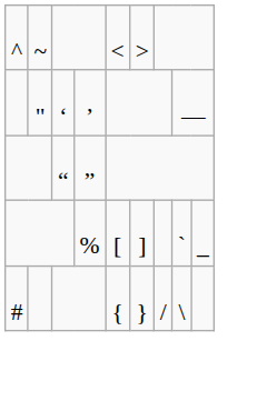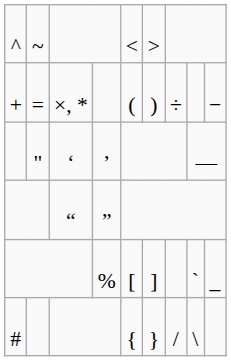+ row: + | = | ×, * | ( | ) | ÷ | −
